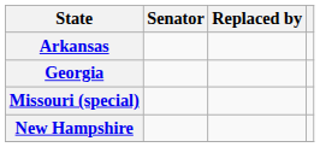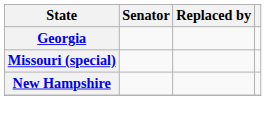- row: Arkansas
